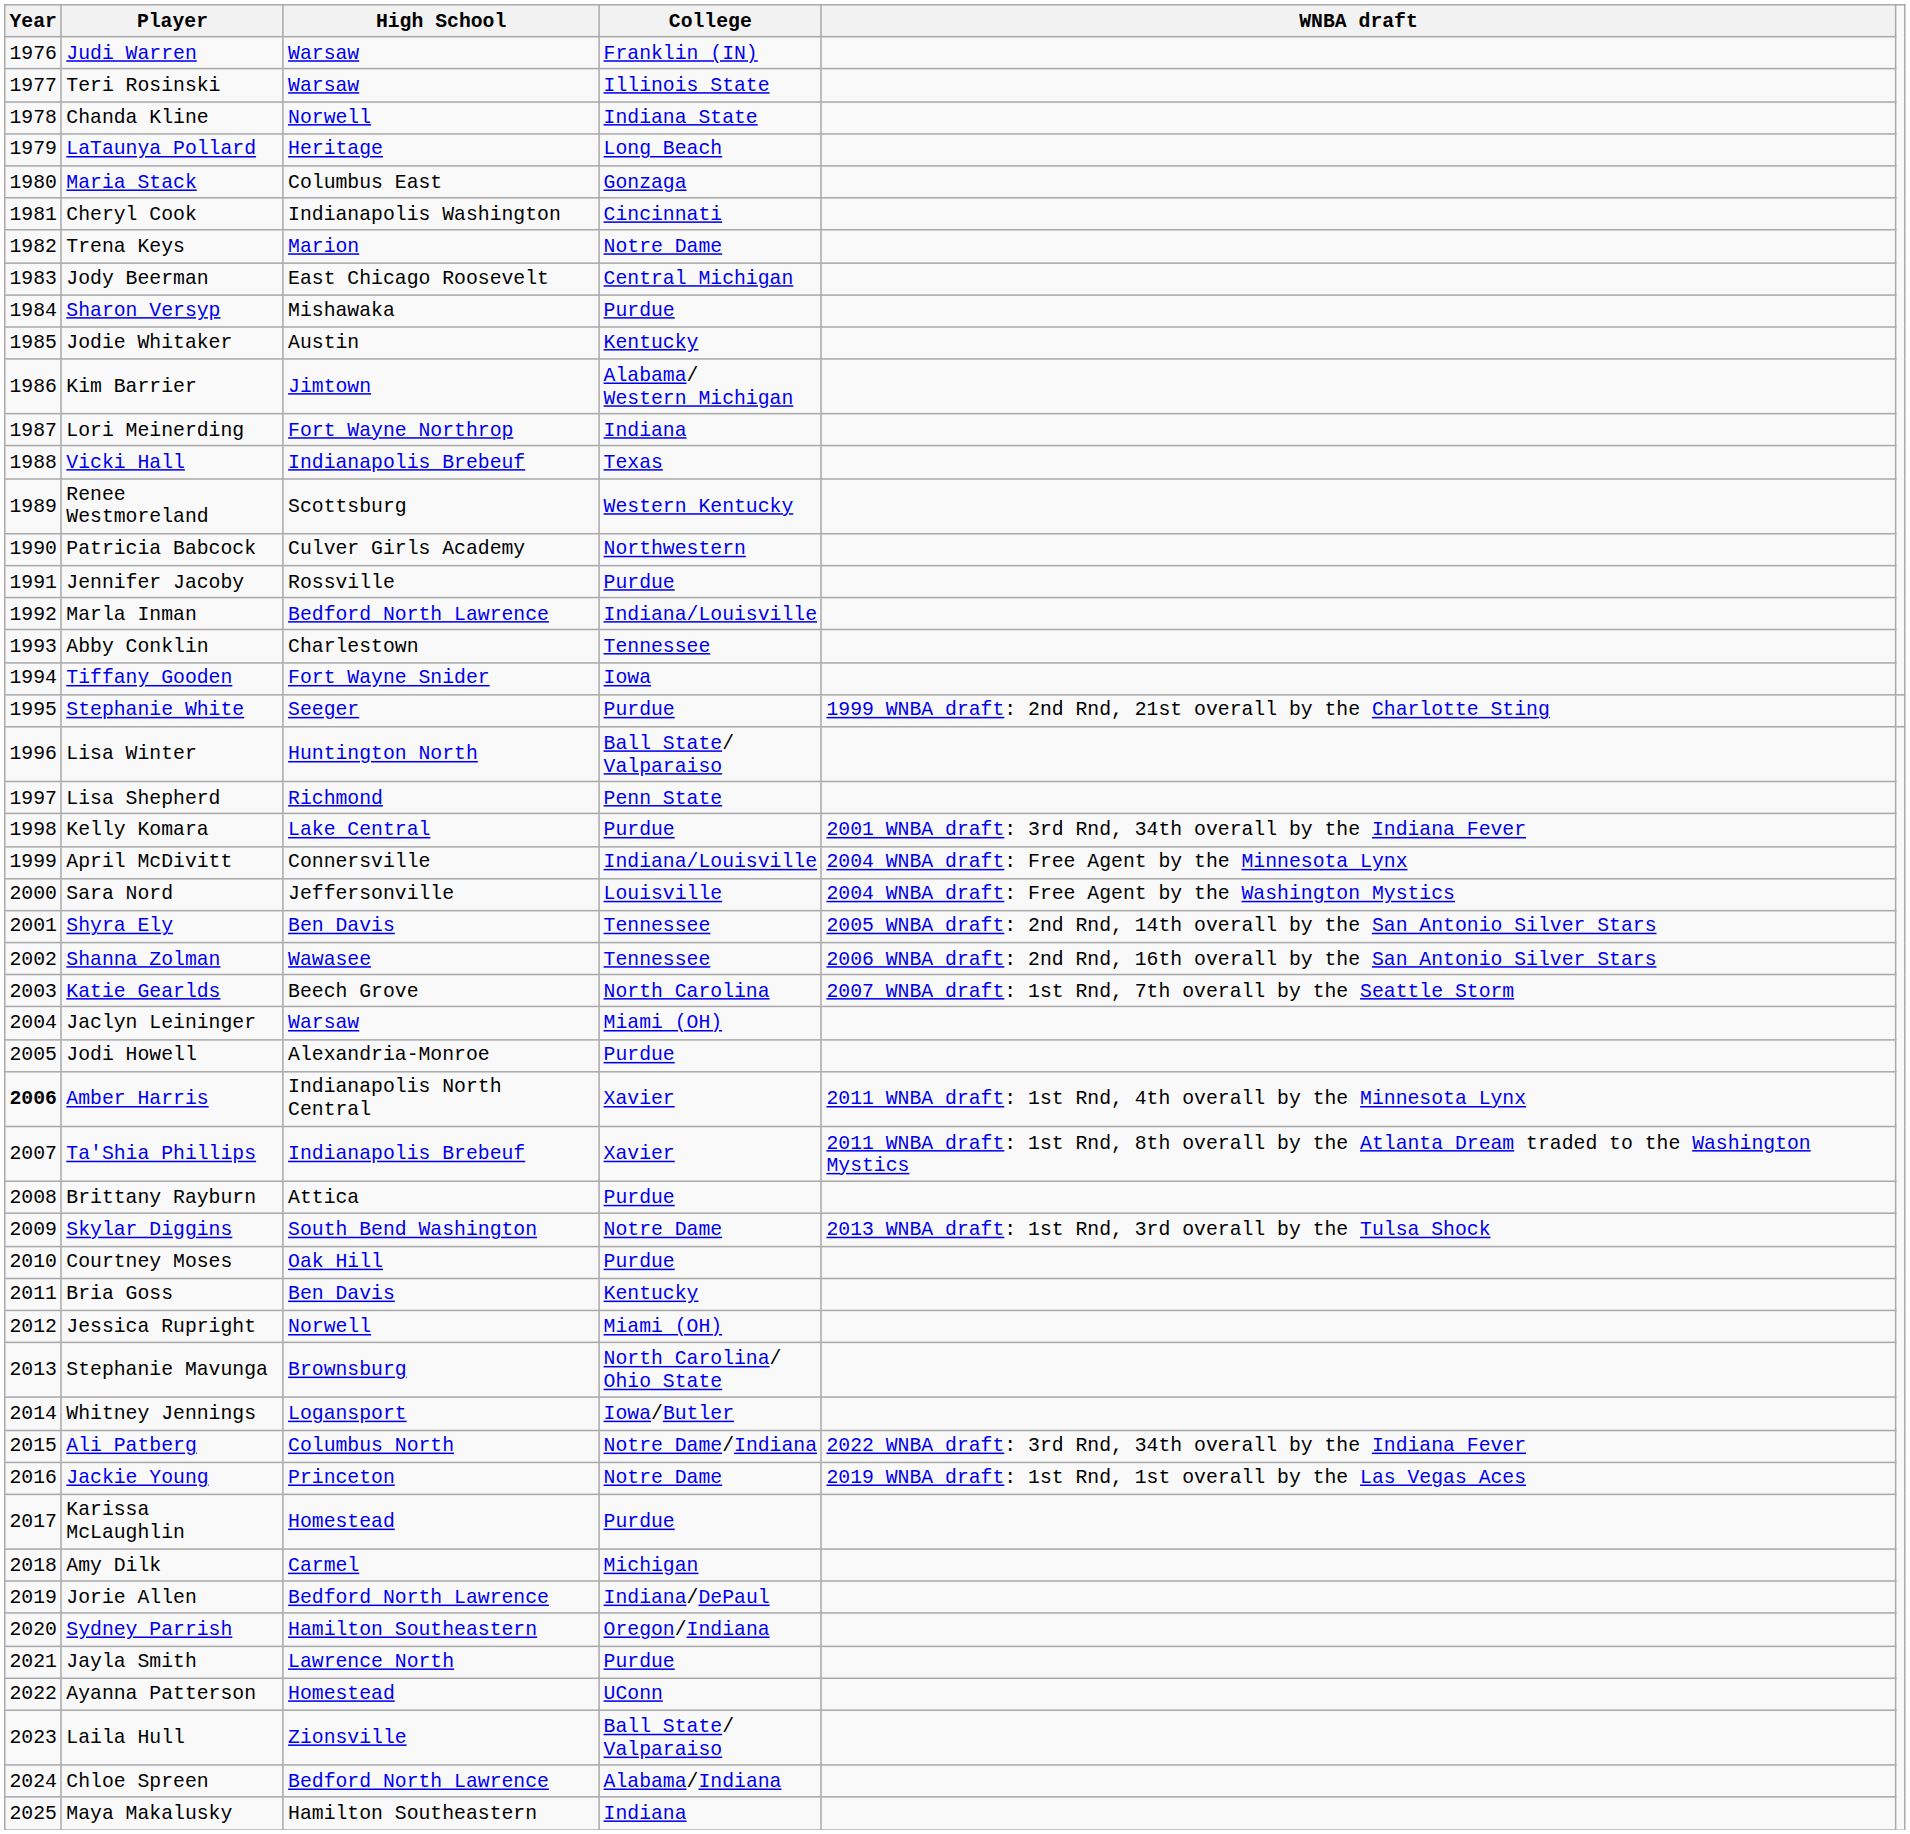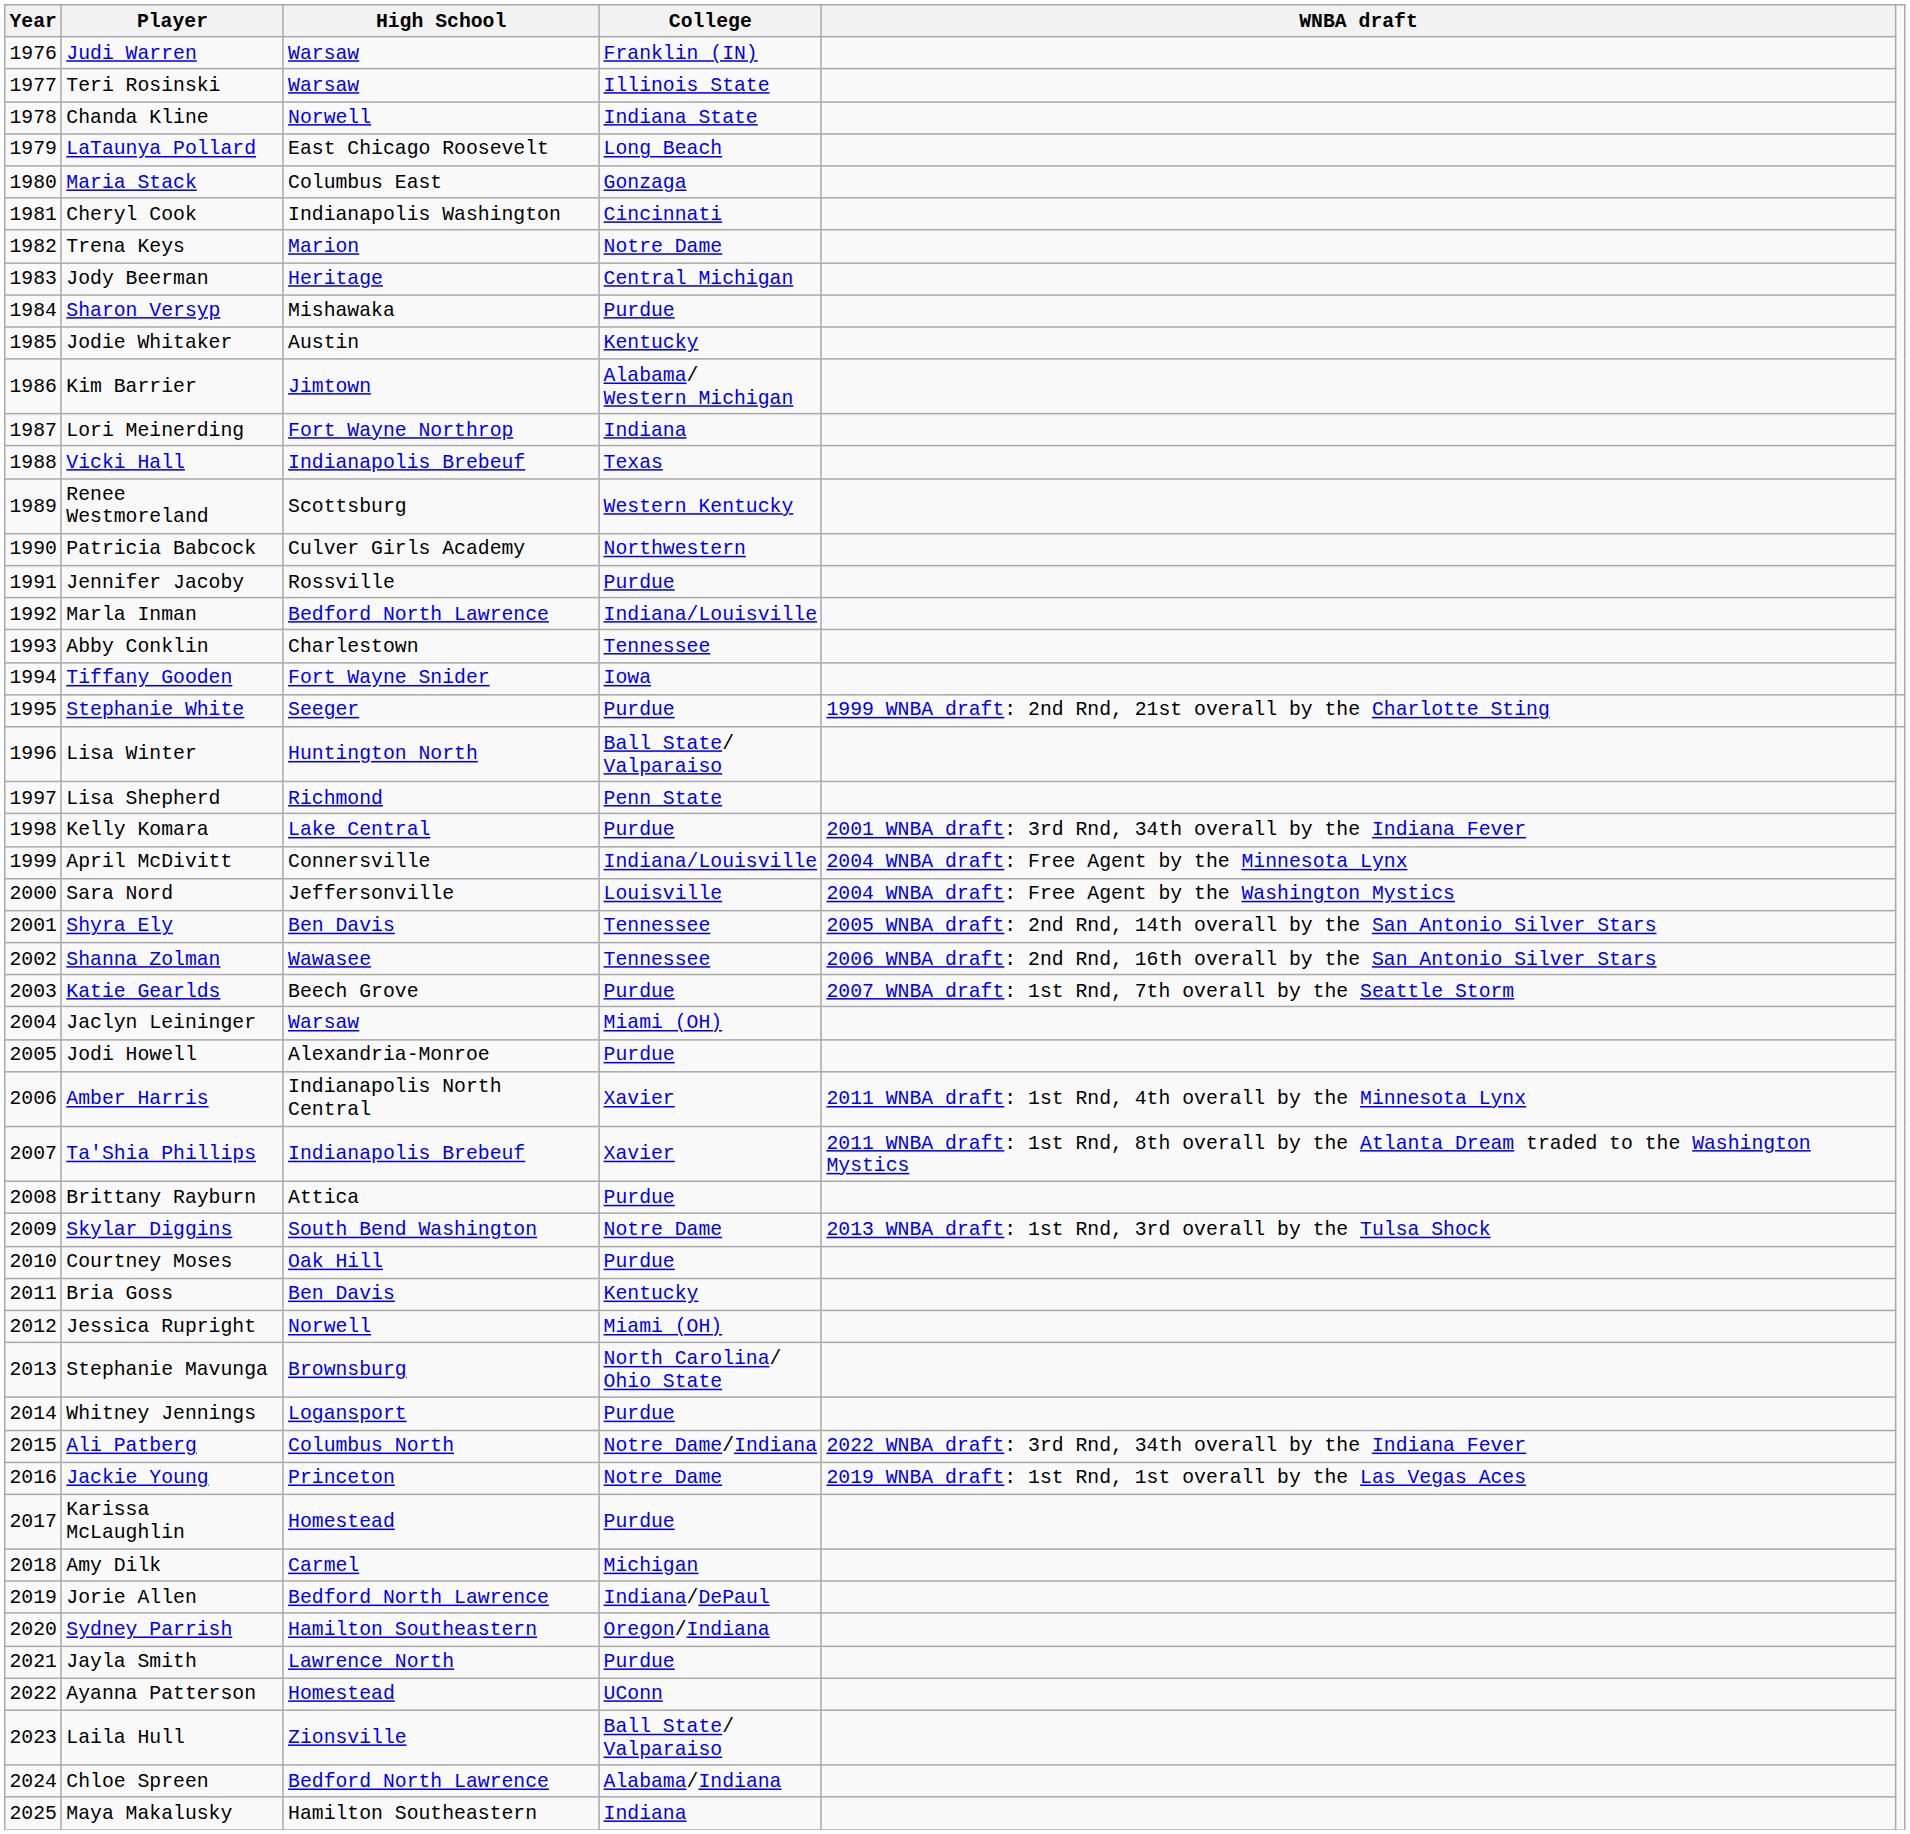LaTaunya Pollard | High School: Heritage -> East Chicago Roosevelt
Jody Beerman | High School: East Chicago Roosevelt -> Heritage
Katie Gearlds | College: North Carolina -> Purdue
Amber Harris | Year: bold -> normal
Whitney Jennings | College: Iowa/Butler -> Purdue
